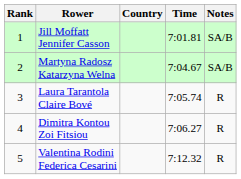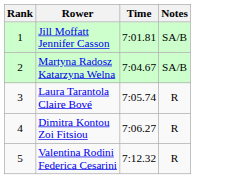- column: Country
